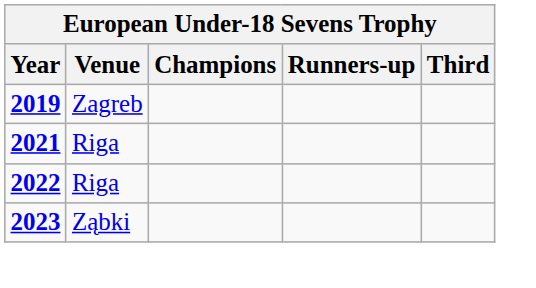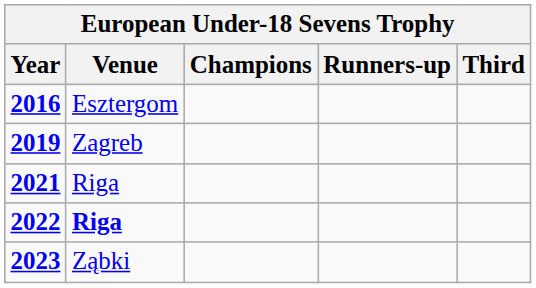+ row: 2016 | Esztergom
2022 | Venue: normal -> bold
